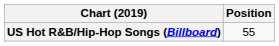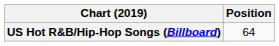US Hot R&B/Hip-Hop Songs (Billboard) | Position: 55 -> 64
